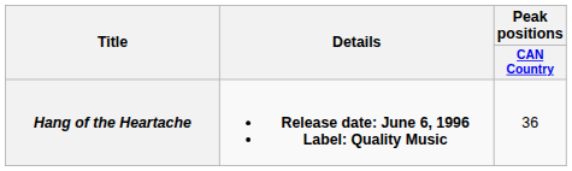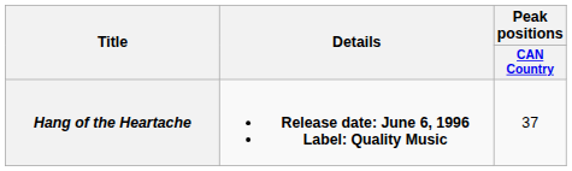Hang of the Heartache | Peak positions / CAN Country: 36 -> 37
